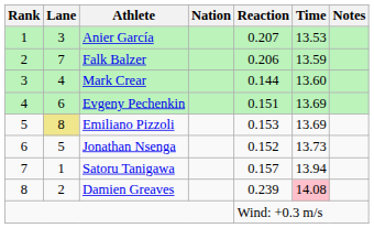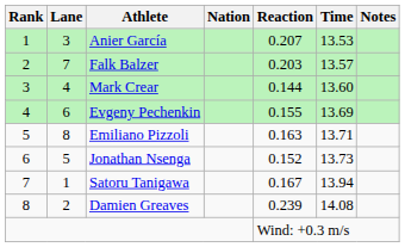Falk Balzer | Reaction: 0.206 -> 0.203
Falk Balzer | Time: 13.59 -> 13.57
Evgeny Pechenkin | Reaction: 0.151 -> 0.155
Emiliano Pizzoli | Lane: khaki background -> no background
Emiliano Pizzoli | Reaction: 0.153 -> 0.163
Emiliano Pizzoli | Time: 13.69 -> 13.71
Satoru Tanigawa | Reaction: 0.157 -> 0.167
Damien Greaves | Time: pink background -> no background
